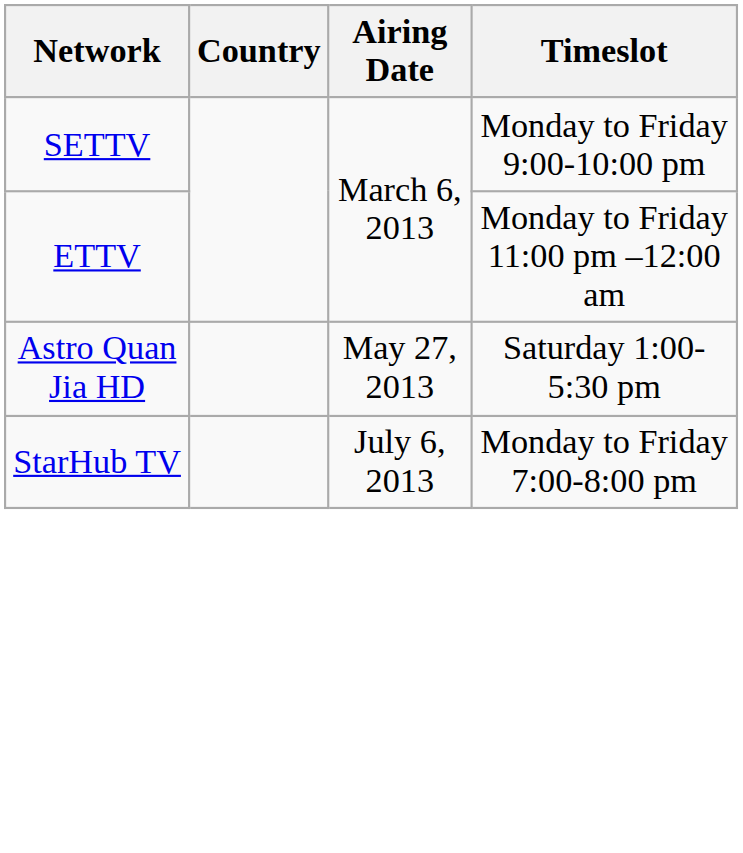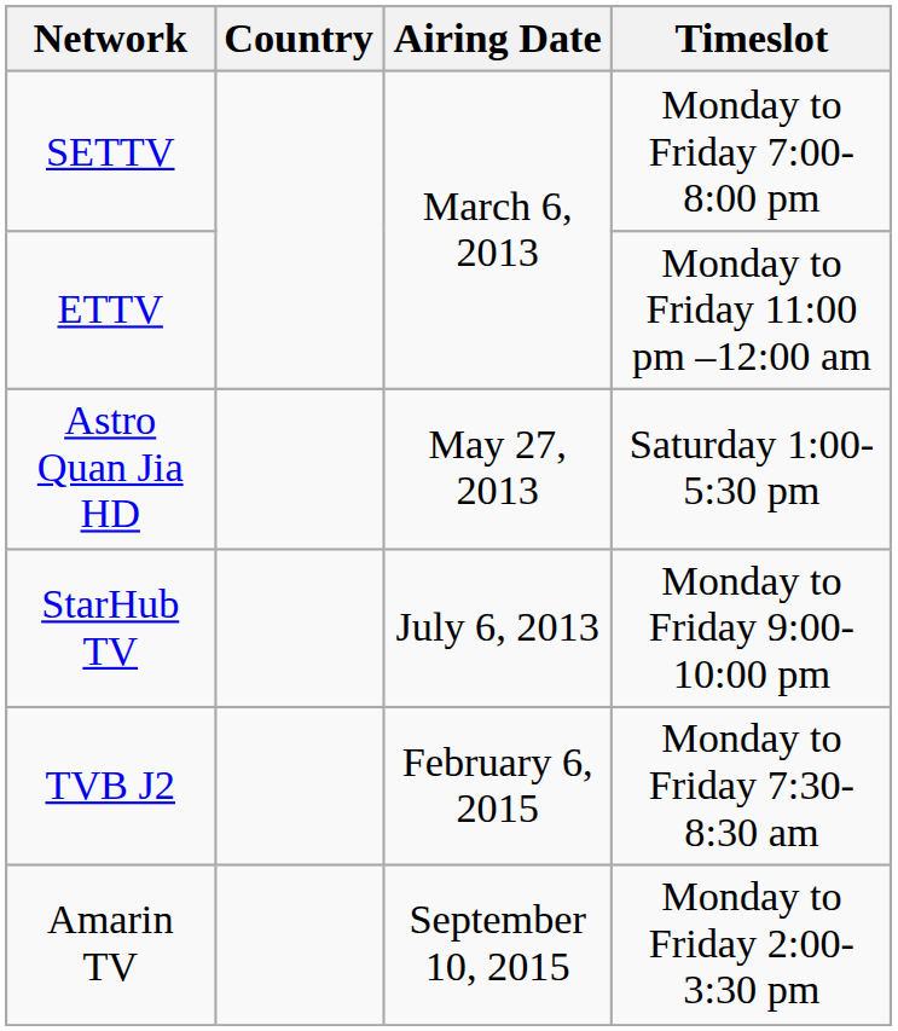SETTV | Timeslot: Monday to Friday 9:00-10:00 pm -> Monday to Friday 7:00-8:00 pm
StarHub TV | Timeslot: Monday to Friday 7:00-8:00 pm -> Monday to Friday 9:00-10:00 pm
+ row: TVB J2 | February 6, 2015 | Monday to Friday 7:30-8:30 am
+ row: Amarin TV | September 10, 2015 | Monday to Friday 2:00-3:30 pm
